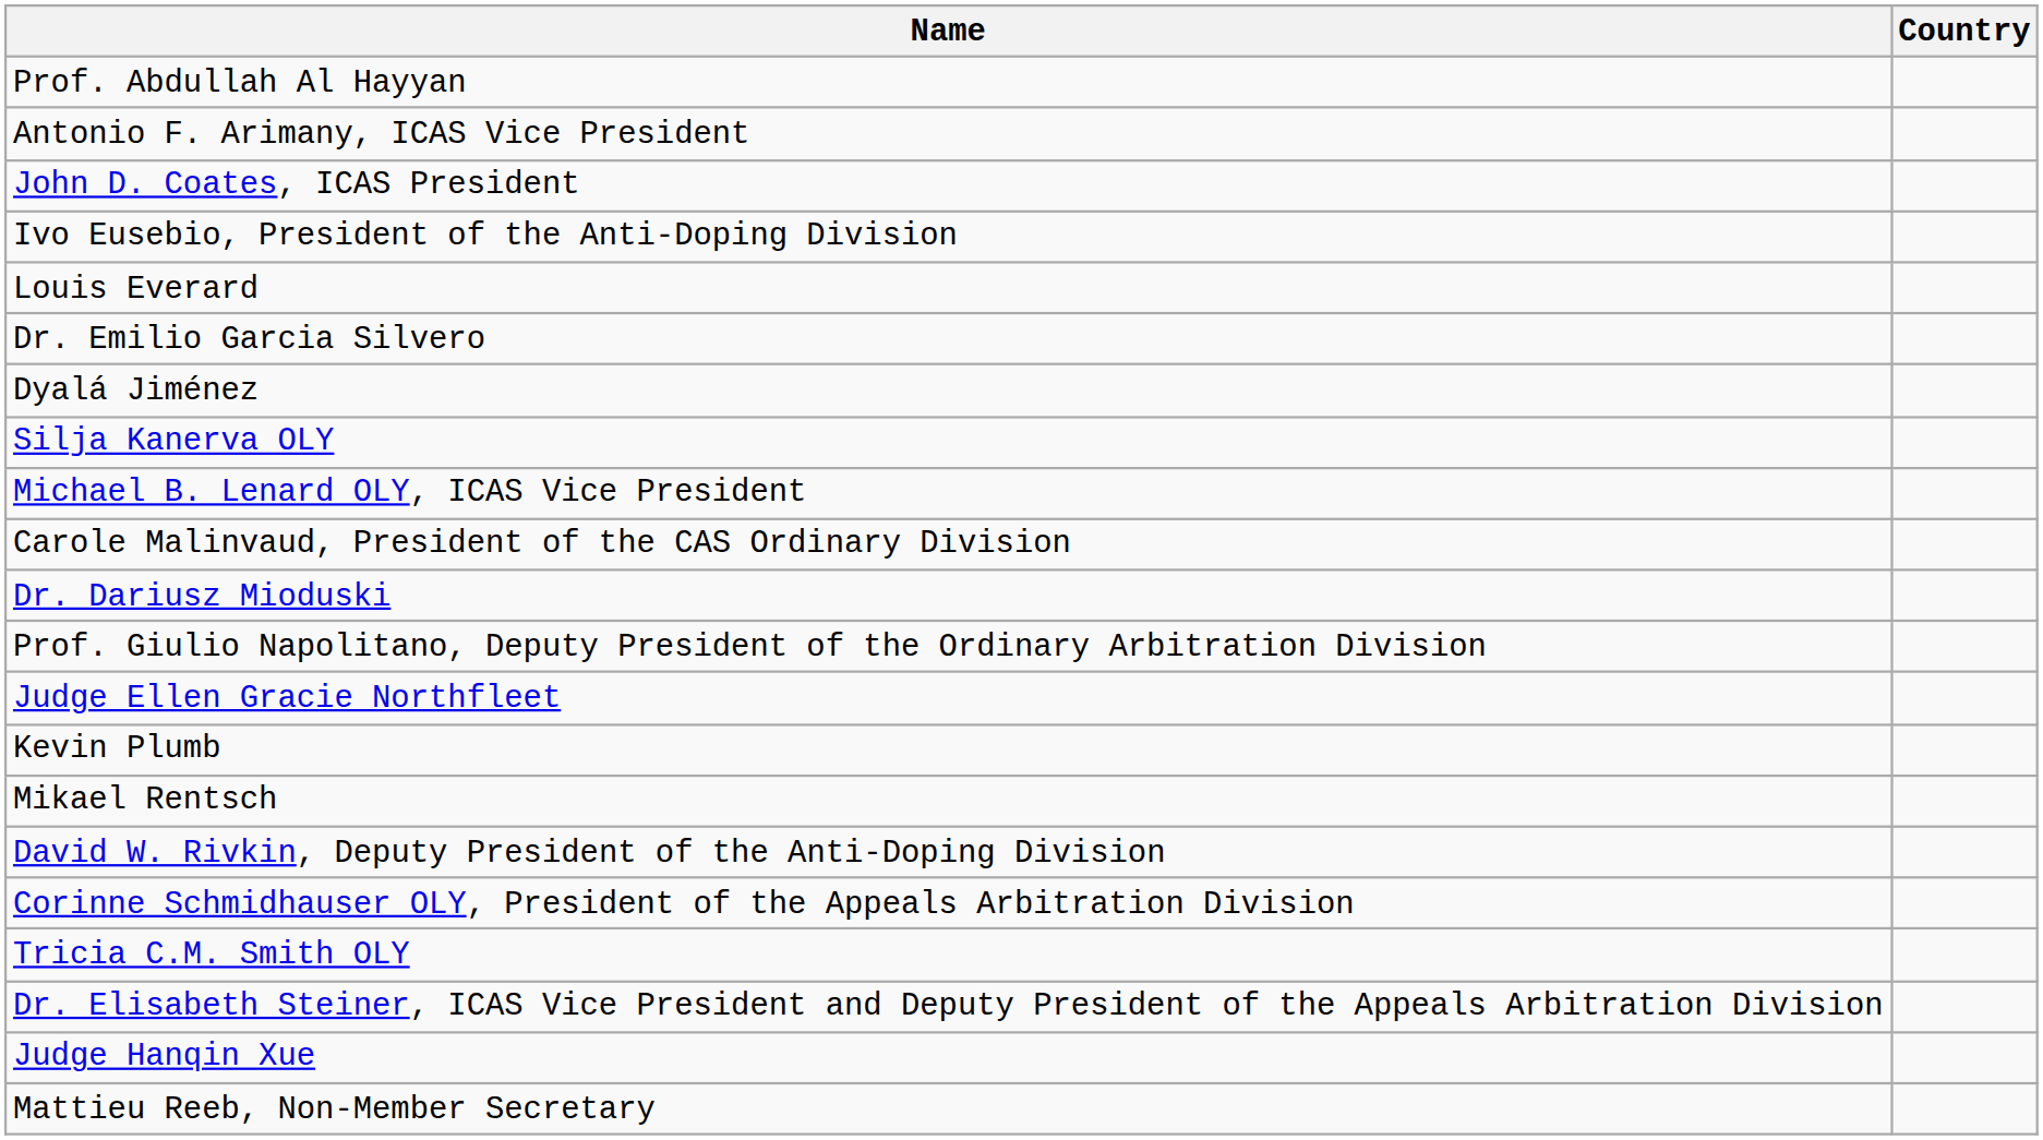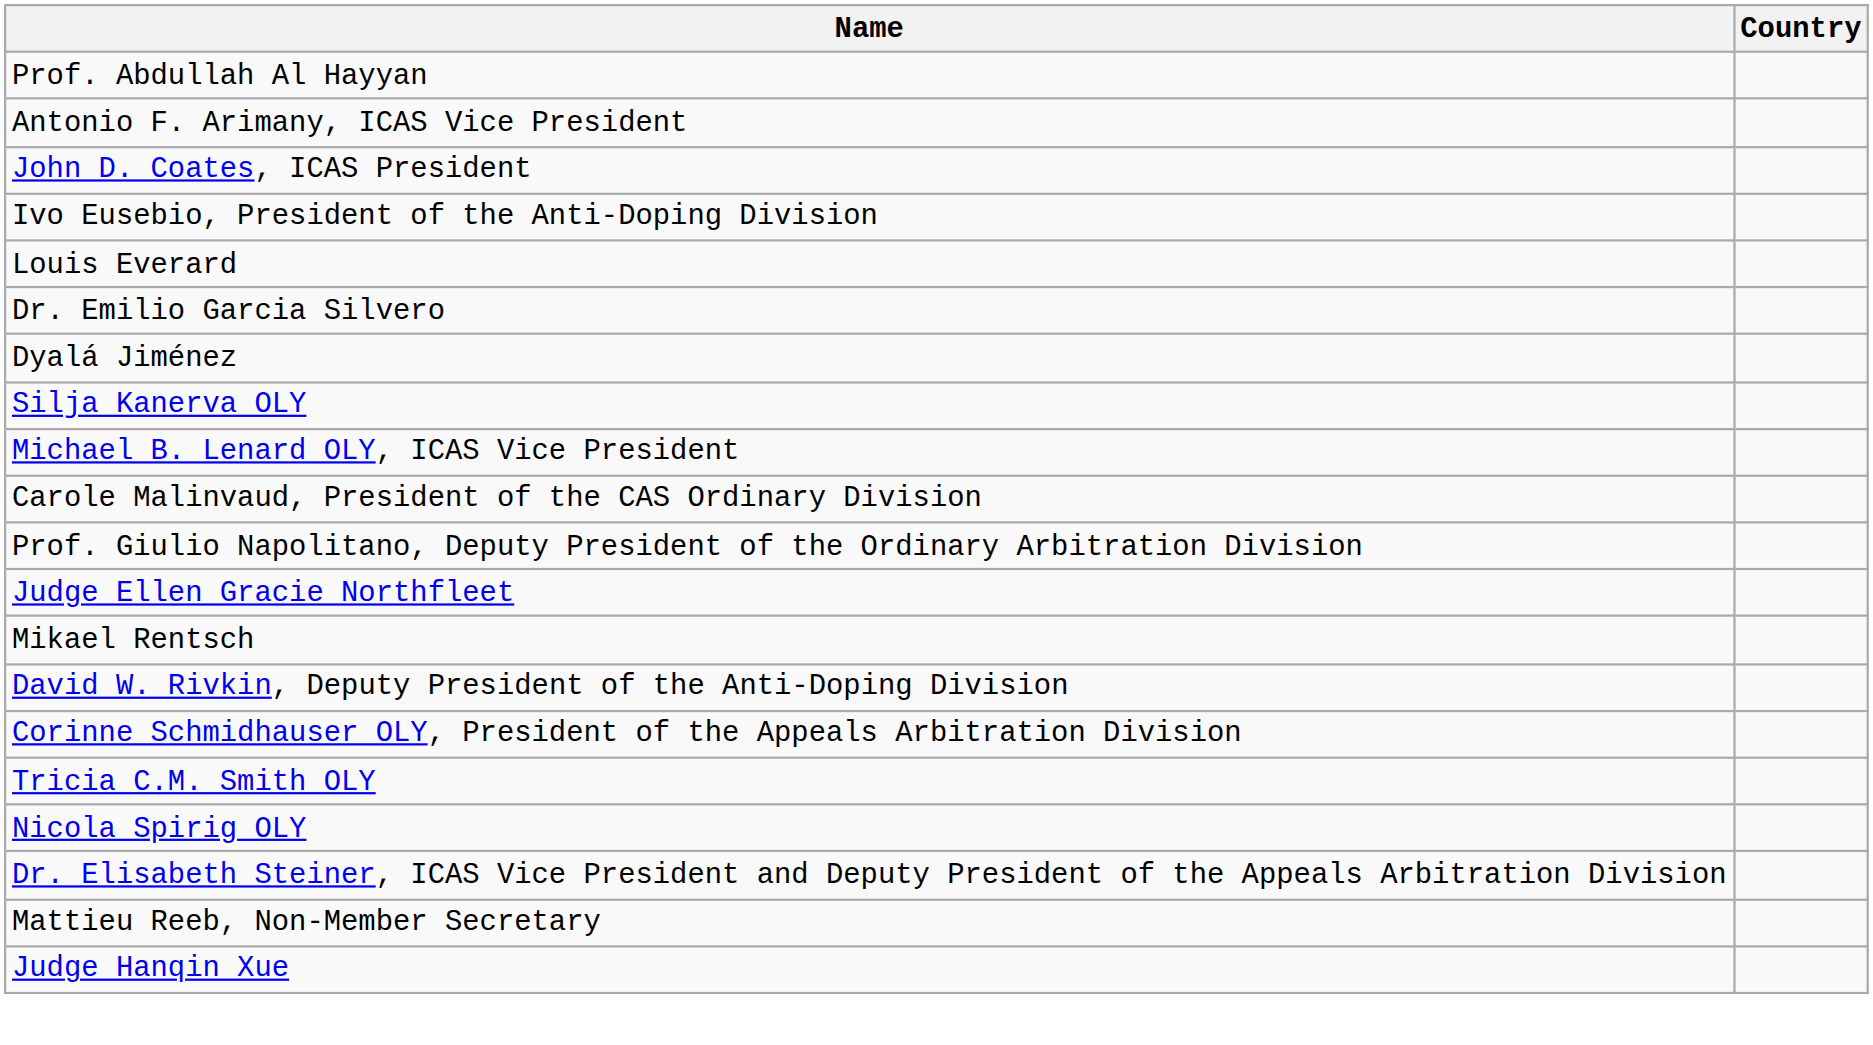- row: Dr. Dariusz Mioduski
- row: Kevin Plumb
+ row: Nicola Spirig OLY
rows swapped: Judge Hanqin Xue <-> Mattieu Reeb, Non-Member Secretary
